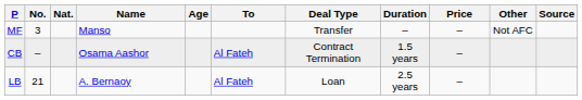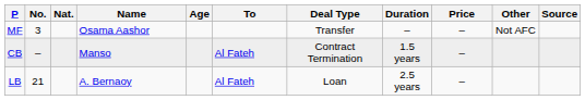MF | Name: Manso -> Osama Aashor
CB | Name: Osama Aashor -> Manso
